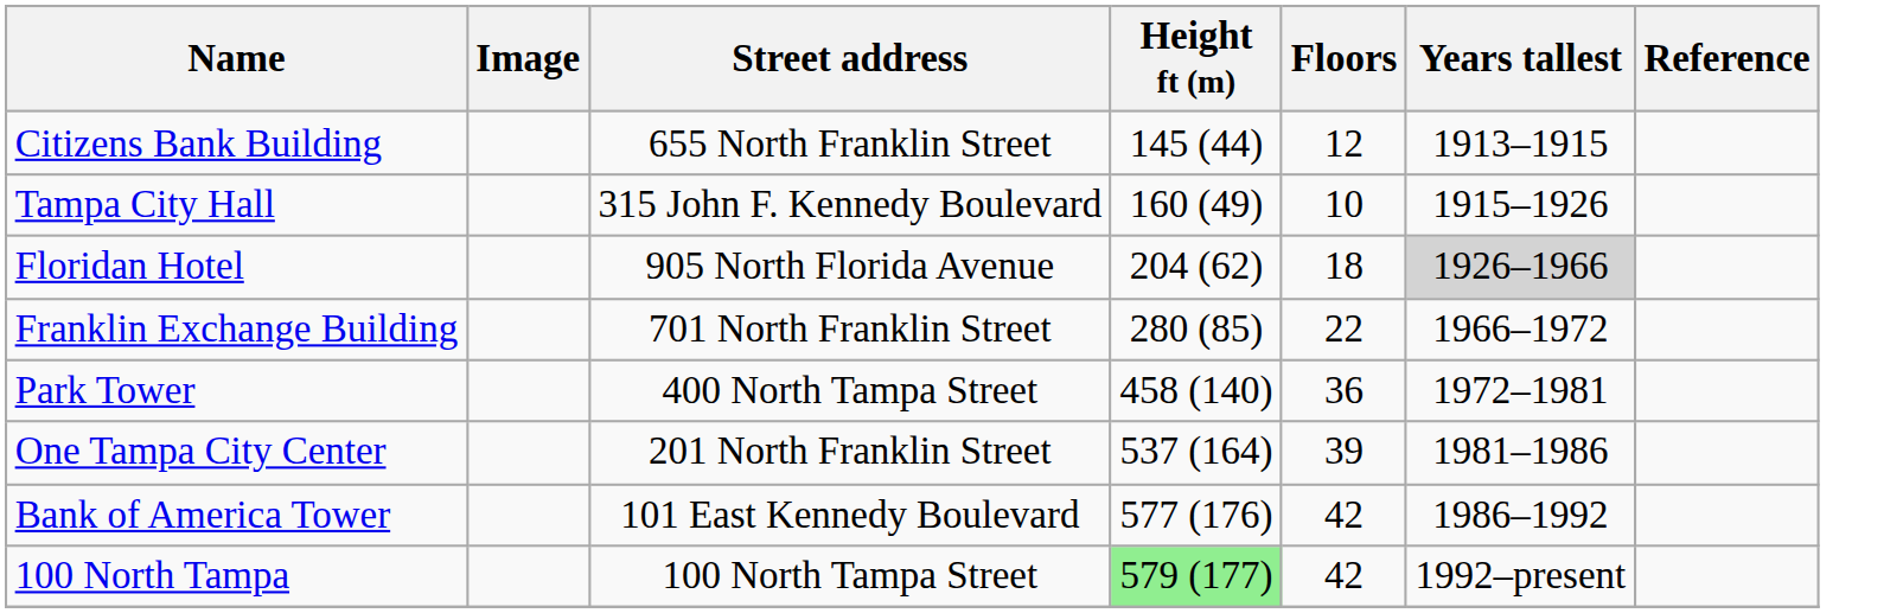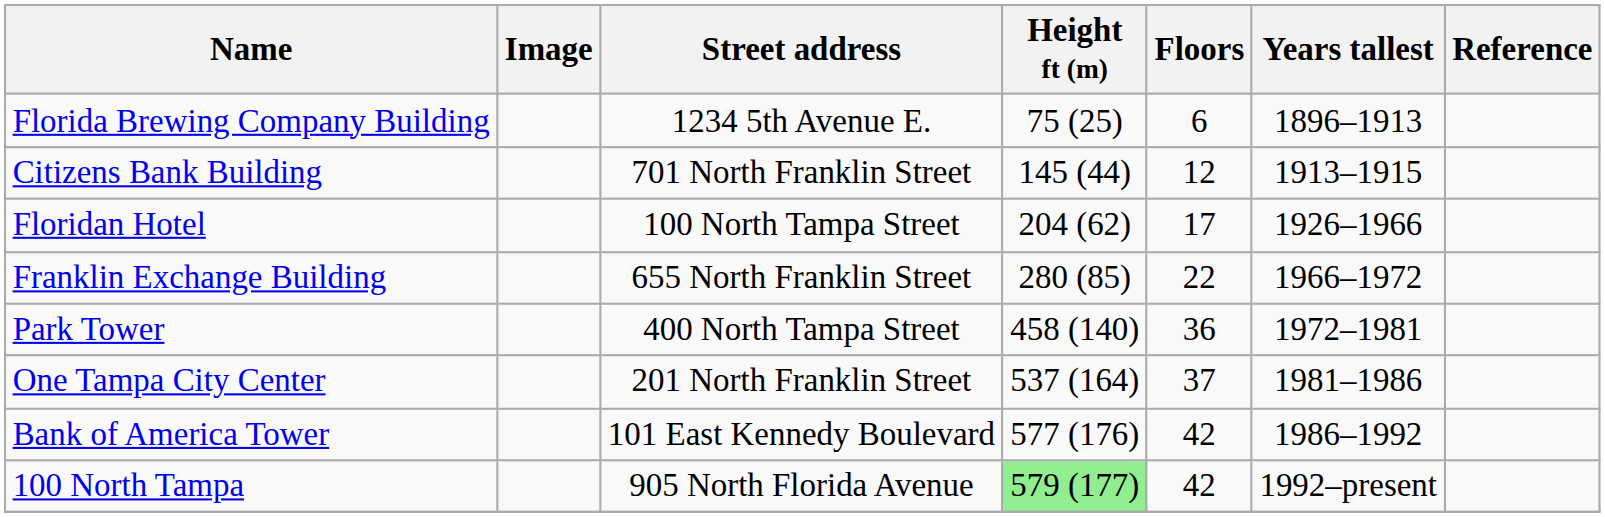+ row: Florida Brewing Company Building | 1234 5th Avenue E. | 75 (25) | 6 | 1896–1913
Citizens Bank Building | Street address: 655 North Franklin Street -> 701 North Franklin Street
- row: Tampa City Hall | 315 John F. Kennedy Boulevard | 160 (49) | 10 | 1915–1926
Floridan Hotel | Street address: 905 North Florida Avenue -> 100 North Tampa Street
Floridan Hotel | Floors: 18 -> 17
Floridan Hotel | Years tallest: lightgrey background -> no background
Franklin Exchange Building | Street address: 701 North Franklin Street -> 655 North Franklin Street
One Tampa City Center | Floors: 39 -> 37
100 North Tampa | Street address: 100 North Tampa Street -> 905 North Florida Avenue
